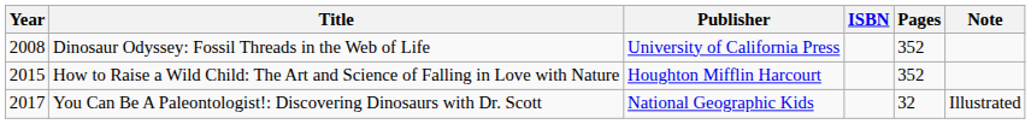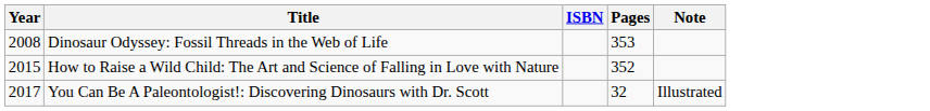- column: Publisher | University of California Press | Houghton Mifflin Harcourt | National Geographic Kids
Dinosaur Odyssey: Fossil Threads in the Web of Life | Pages: 352 -> 353
